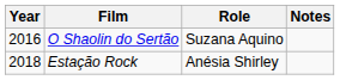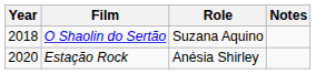O Shaolin do Sertão | Year: 2016 -> 2018
Estação Rock | Year: 2018 -> 2020
